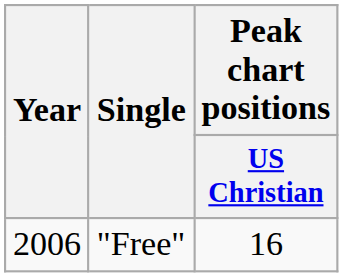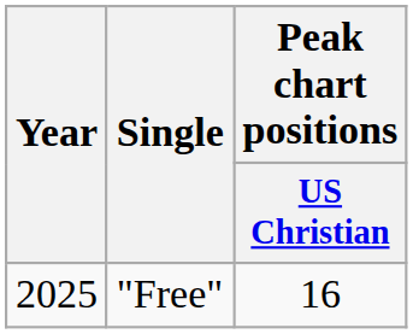"Free" | Year: 2006 -> 2025
